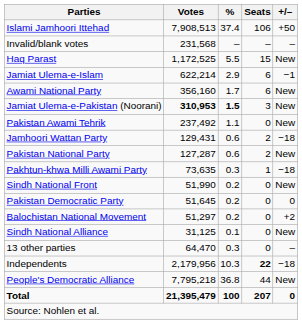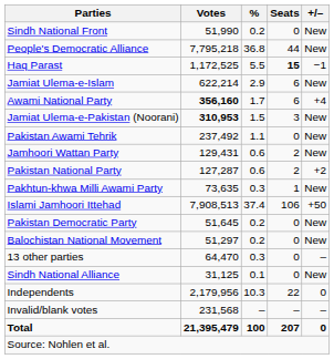rows swapped: Islami Jamhoori Ittehad <-> Sindh National Front
rows swapped: People's Democratic Alliance <-> Invalid/blank votes
Haq Parast | Seats: normal -> bold
Haq Parast | +/–: New -> −1
Jamiat Ulema-e-Islam | +/–: −1 -> New
Awami National Party | Votes: normal -> bold
Awami National Party | +/–: New -> +4
Jamiat Ulema-e-Pakistan (Noorani) | %: bold -> normal
Jamhoori Wattan Party | +/–: −18 -> New
Pakistan National Party | +/–: New -> +2
Pakhtun-khwa Milli Awami Party | +/–: −18 -> New
Pakistan Democratic Party | +/–: 0 -> New
Balochistan National Movement | +/–: +2 -> New
rows swapped: Sindh National Alliance <-> 13 other parties
Independents | Seats: bold -> normal
Independents | +/–: −18 -> 0
